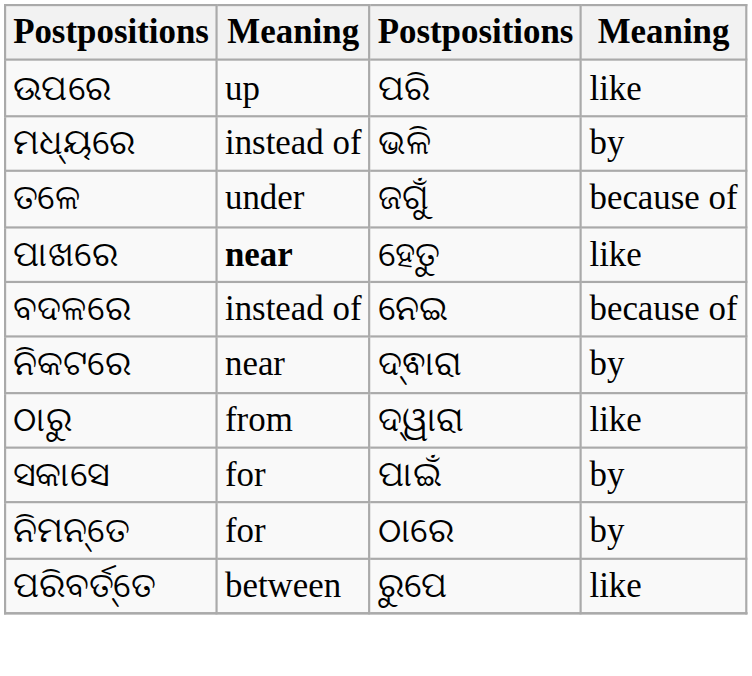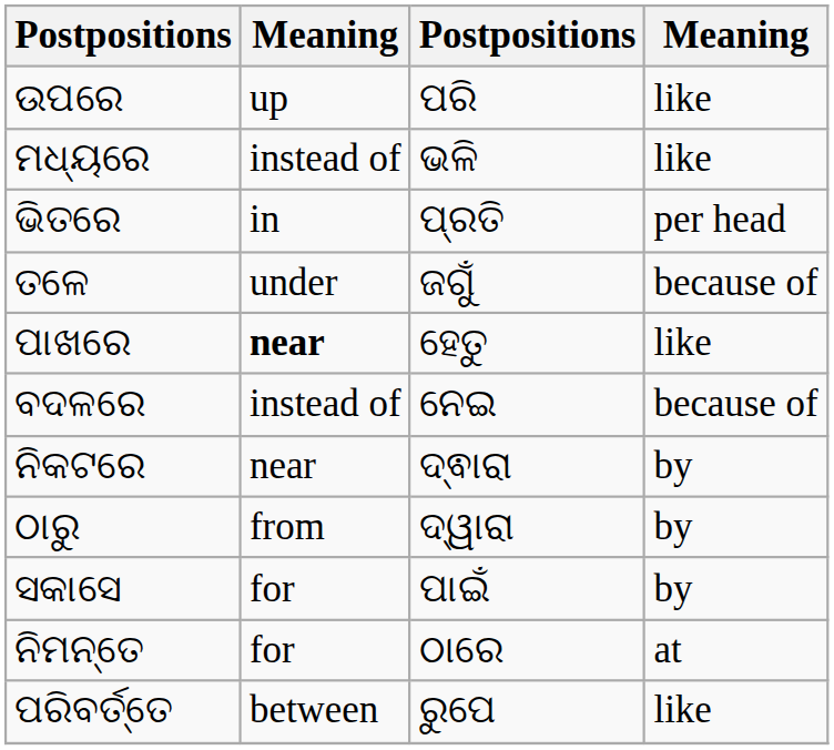ମଧ୍ୟରେ | column 4: by -> like
+ row: ଭିତରେ | in | ପ୍ରତି | per head
ଠାରୁ | column 4: like -> by
ନିମନ୍ତେ | column 4: by -> at
